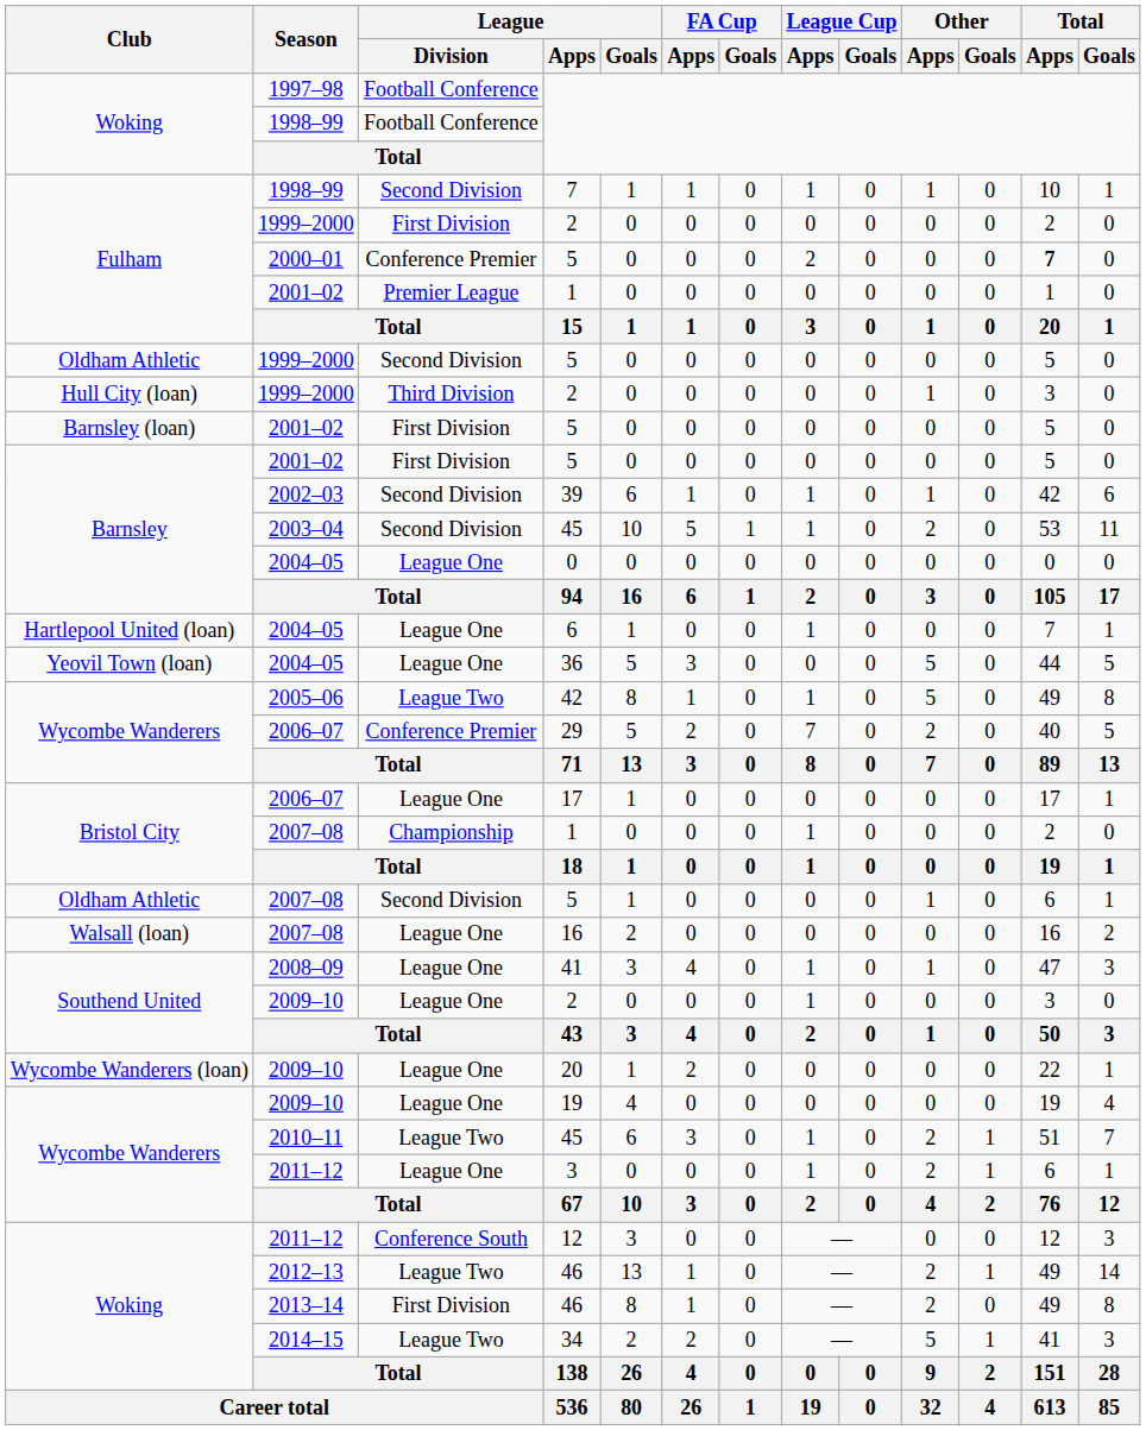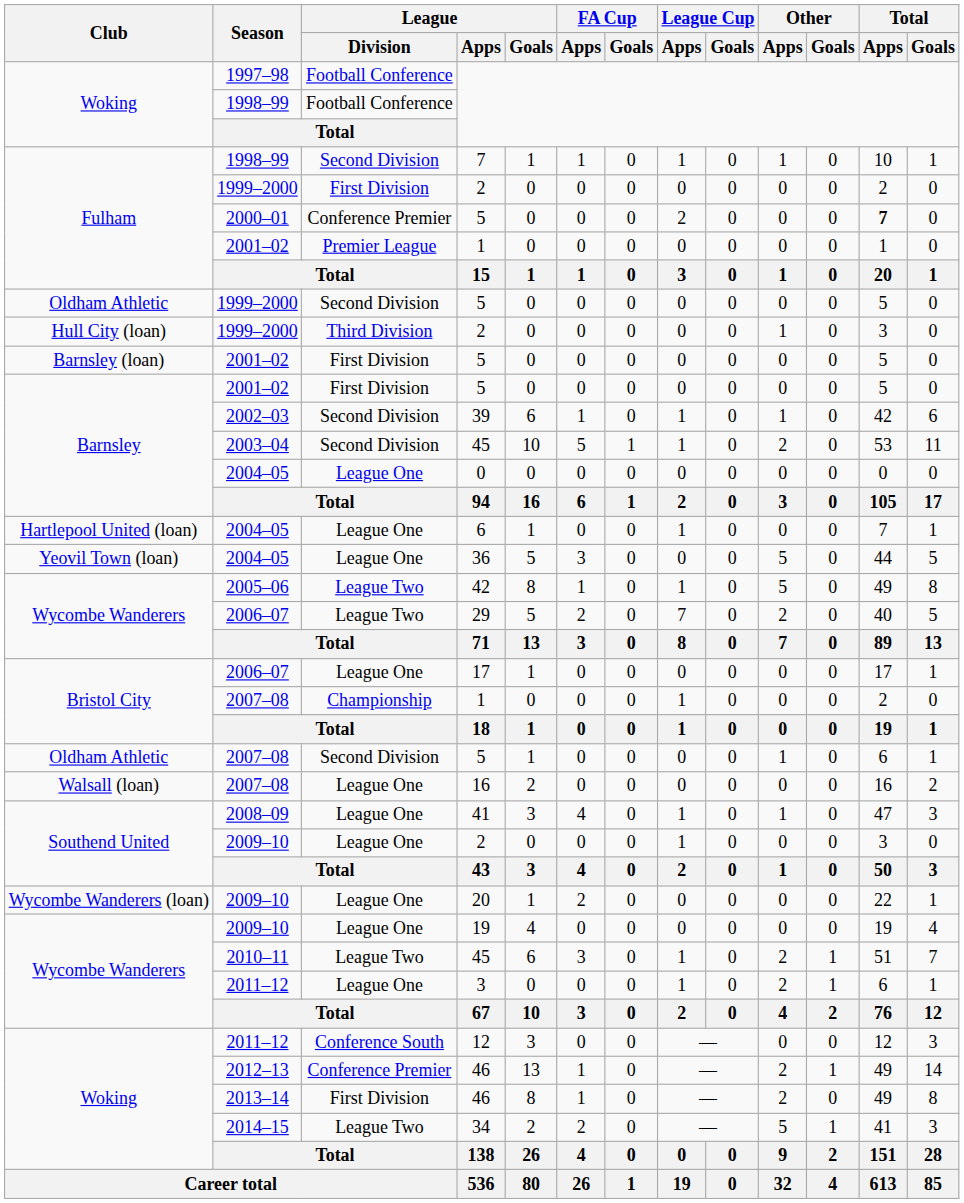29 | League / Division: Conference Premier -> League Two
2012–13 / 46 | League / Division: League Two -> Conference Premier
